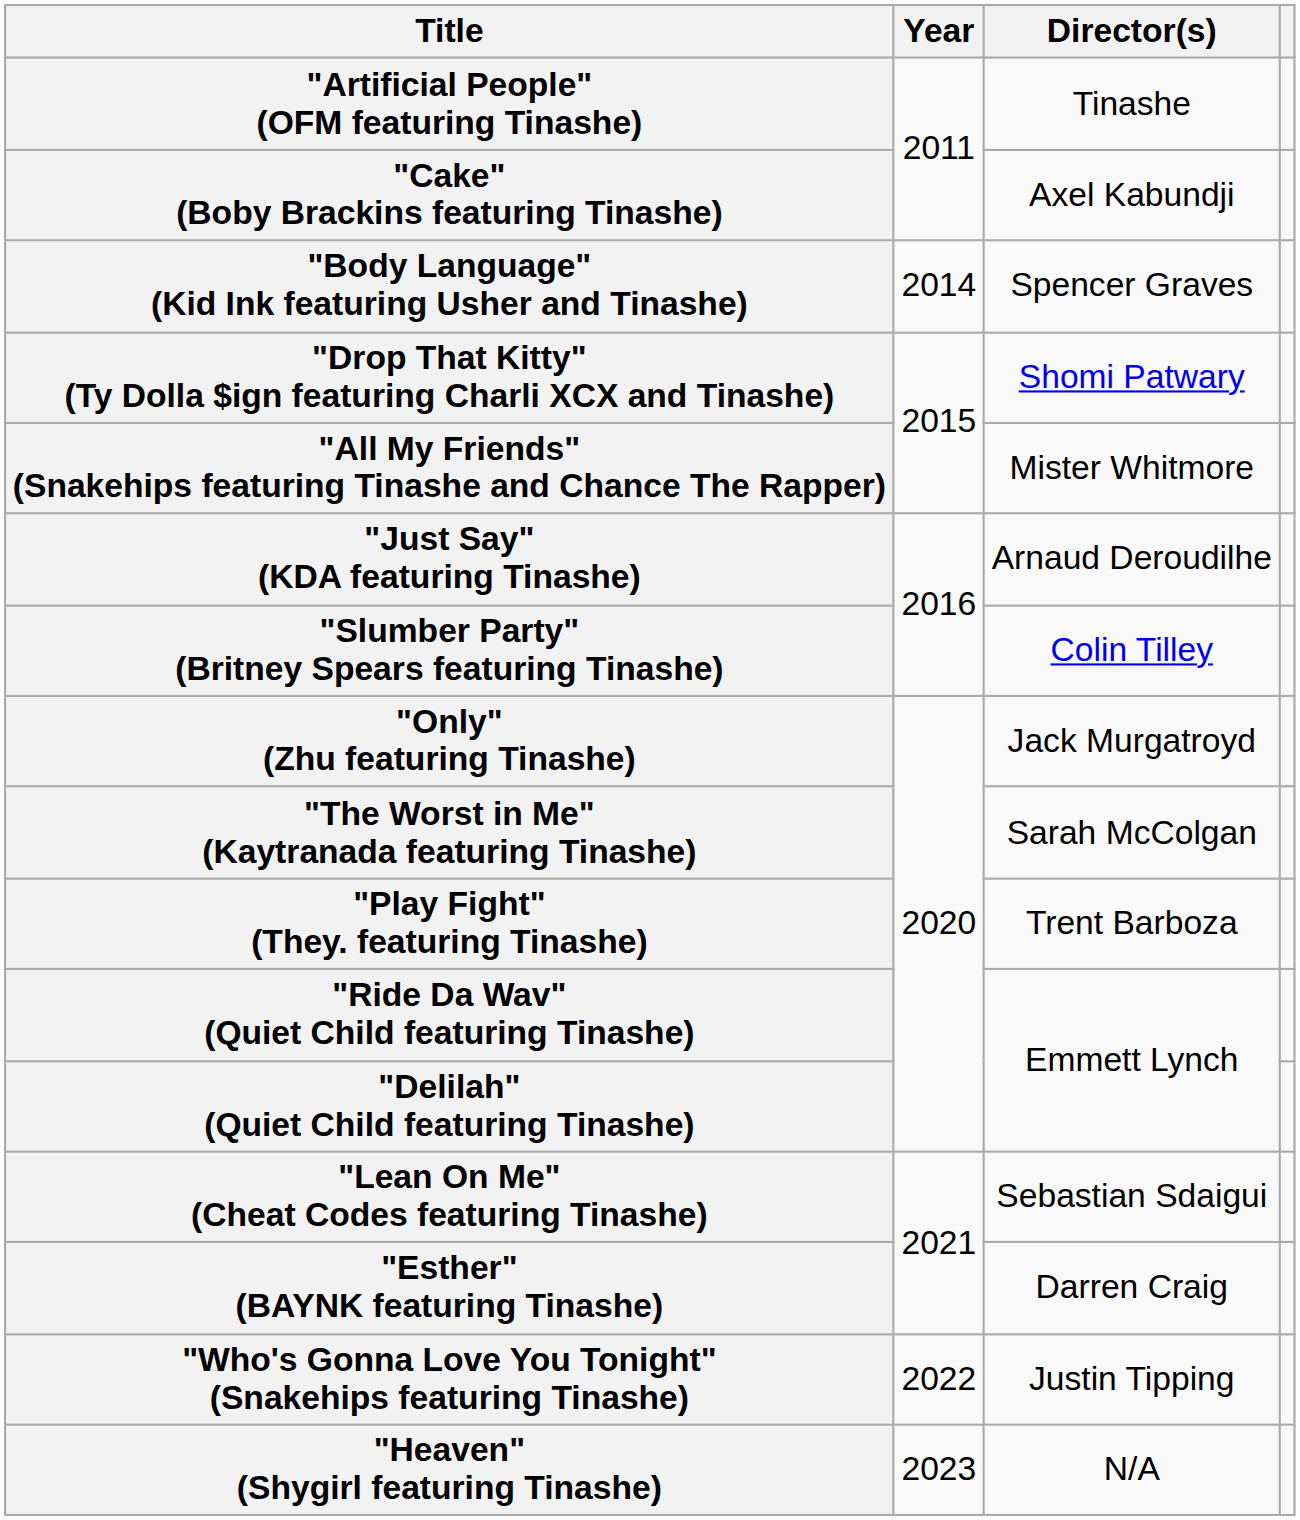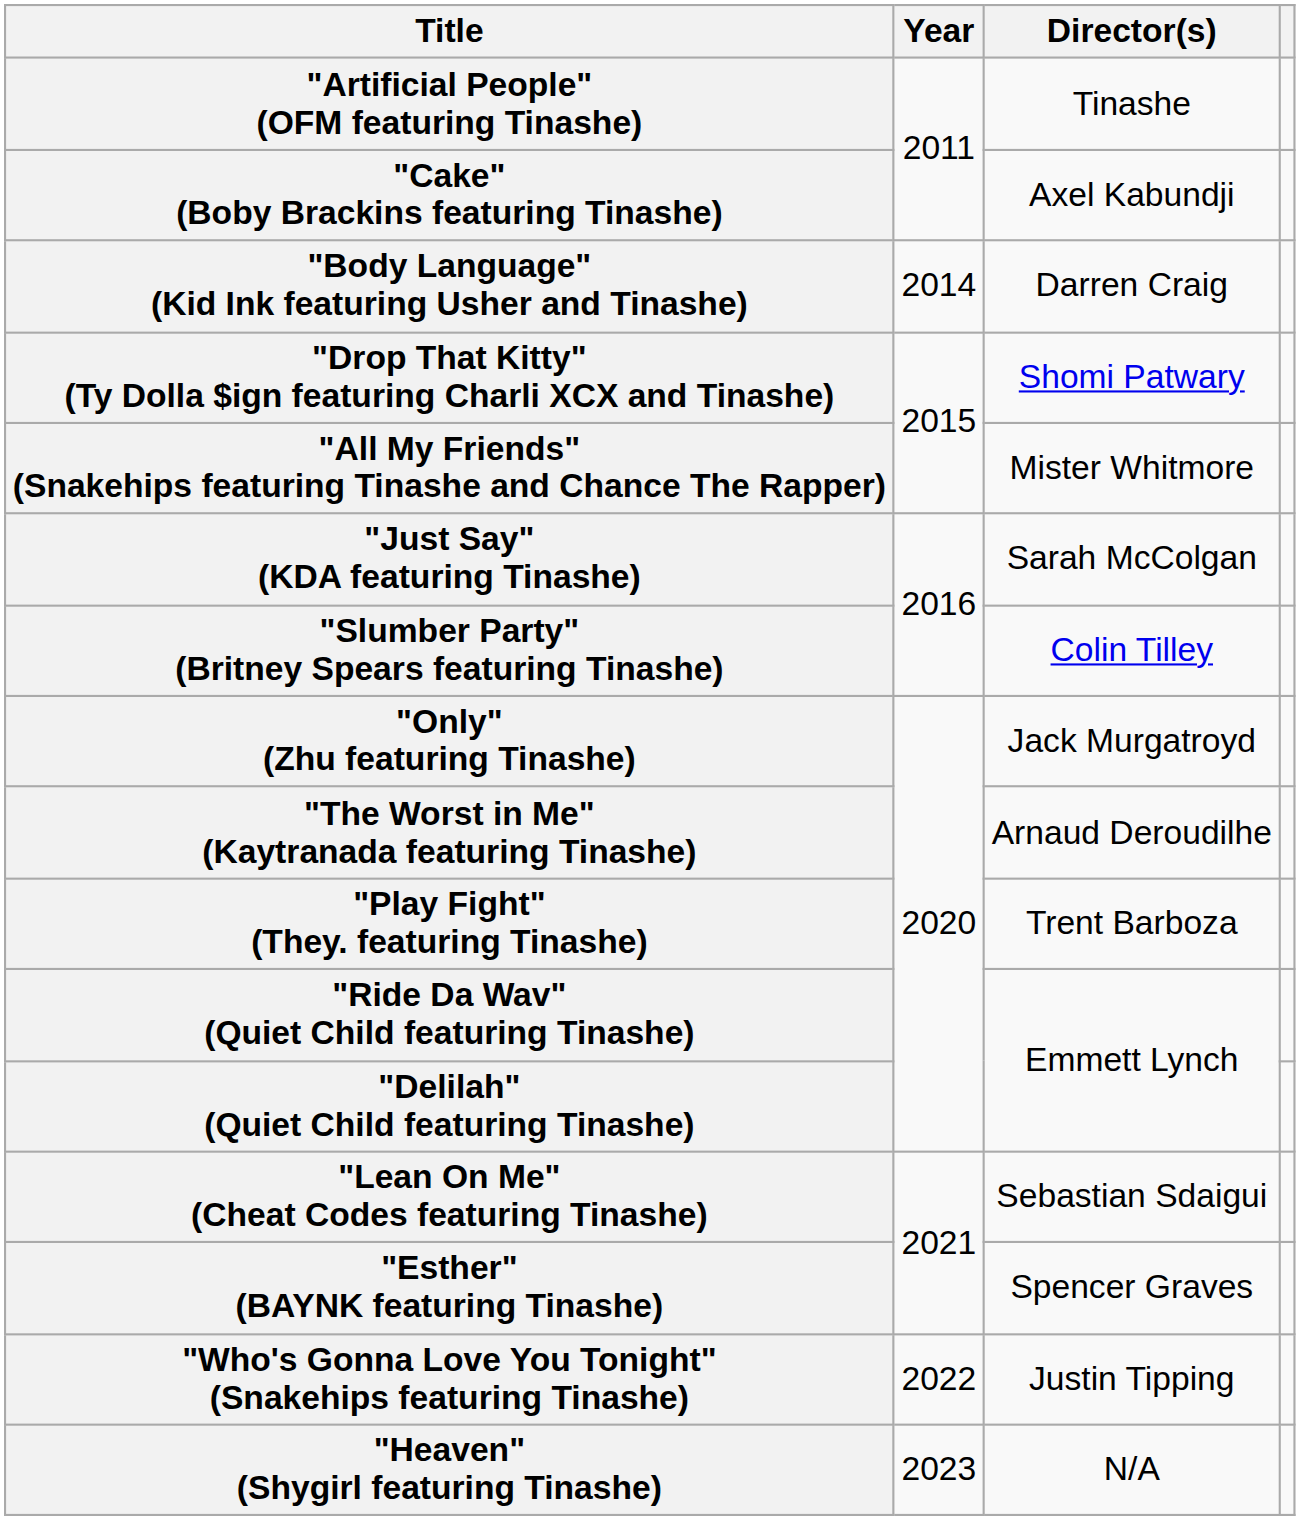"Body Language" (Kid Ink featuring Usher and Tinashe) | Director(s): Spencer Graves -> Darren Craig
"Just Say" (KDA featuring Tinashe) | Director(s): Arnaud Deroudilhe -> Sarah McColgan
"The Worst in Me" (Kaytranada featuring Tinashe) | Director(s): Sarah McColgan -> Arnaud Deroudilhe
"Esther" (BAYNK featuring Tinashe) | Director(s): Darren Craig -> Spencer Graves
